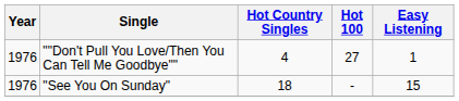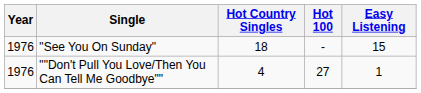rows swapped: ""Don't Pull You Love/Then You Can Tell Me Goodbye"" <-> "See You On Sunday"
